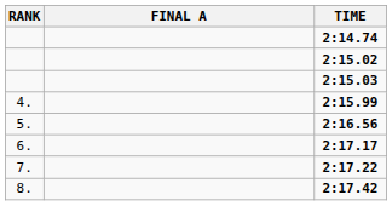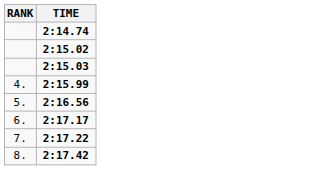- column: FINAL A
